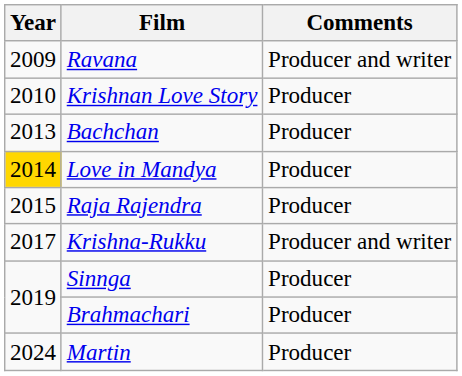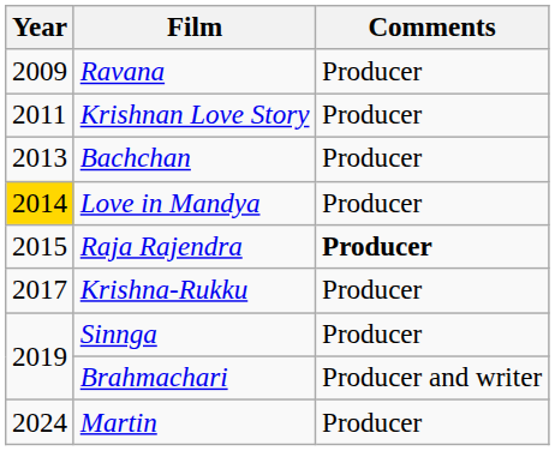Ravana | Comments: Producer and writer -> Producer
Krishnan Love Story | Year: 2010 -> 2011
Raja Rajendra | Comments: normal -> bold
Krishna-Rukku | Comments: Producer and writer -> Producer
Brahmachari | Comments: Producer -> Producer and writer
